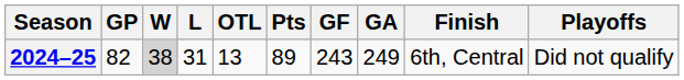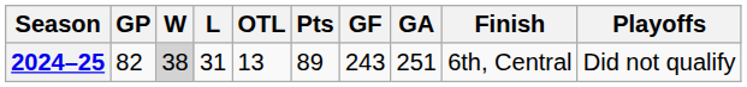2024–25 | GA: 249 -> 251
